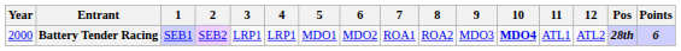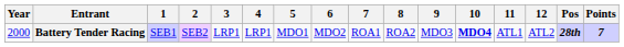Battery Tender Racing | Points: 6 -> 7
